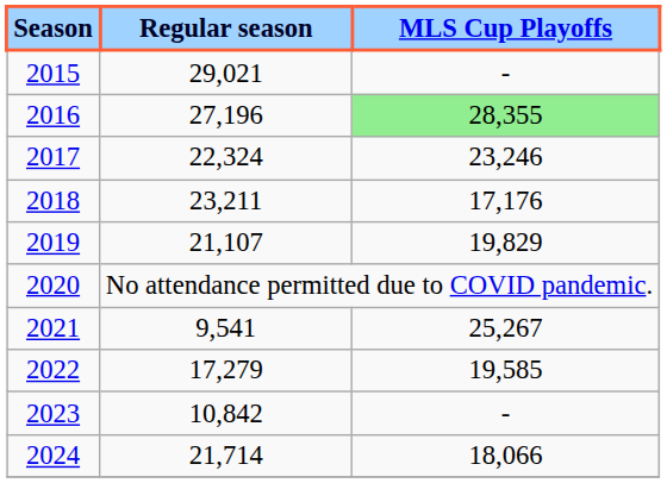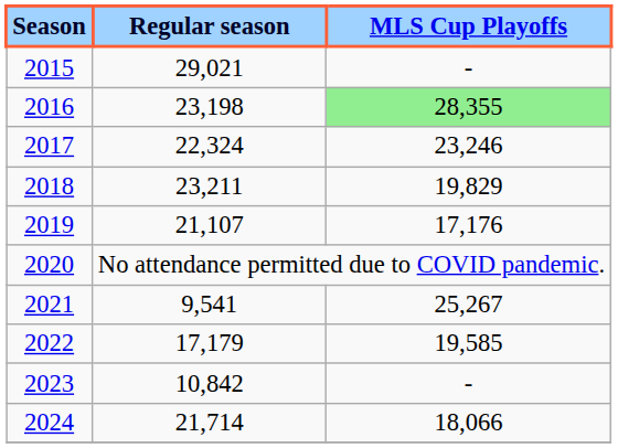2016 | Regular season: 27,196 -> 23,198
2018 | MLS Cup Playoffs: 17,176 -> 19,829
2019 | MLS Cup Playoffs: 19,829 -> 17,176
2022 | Regular season: 17,279 -> 17,179
